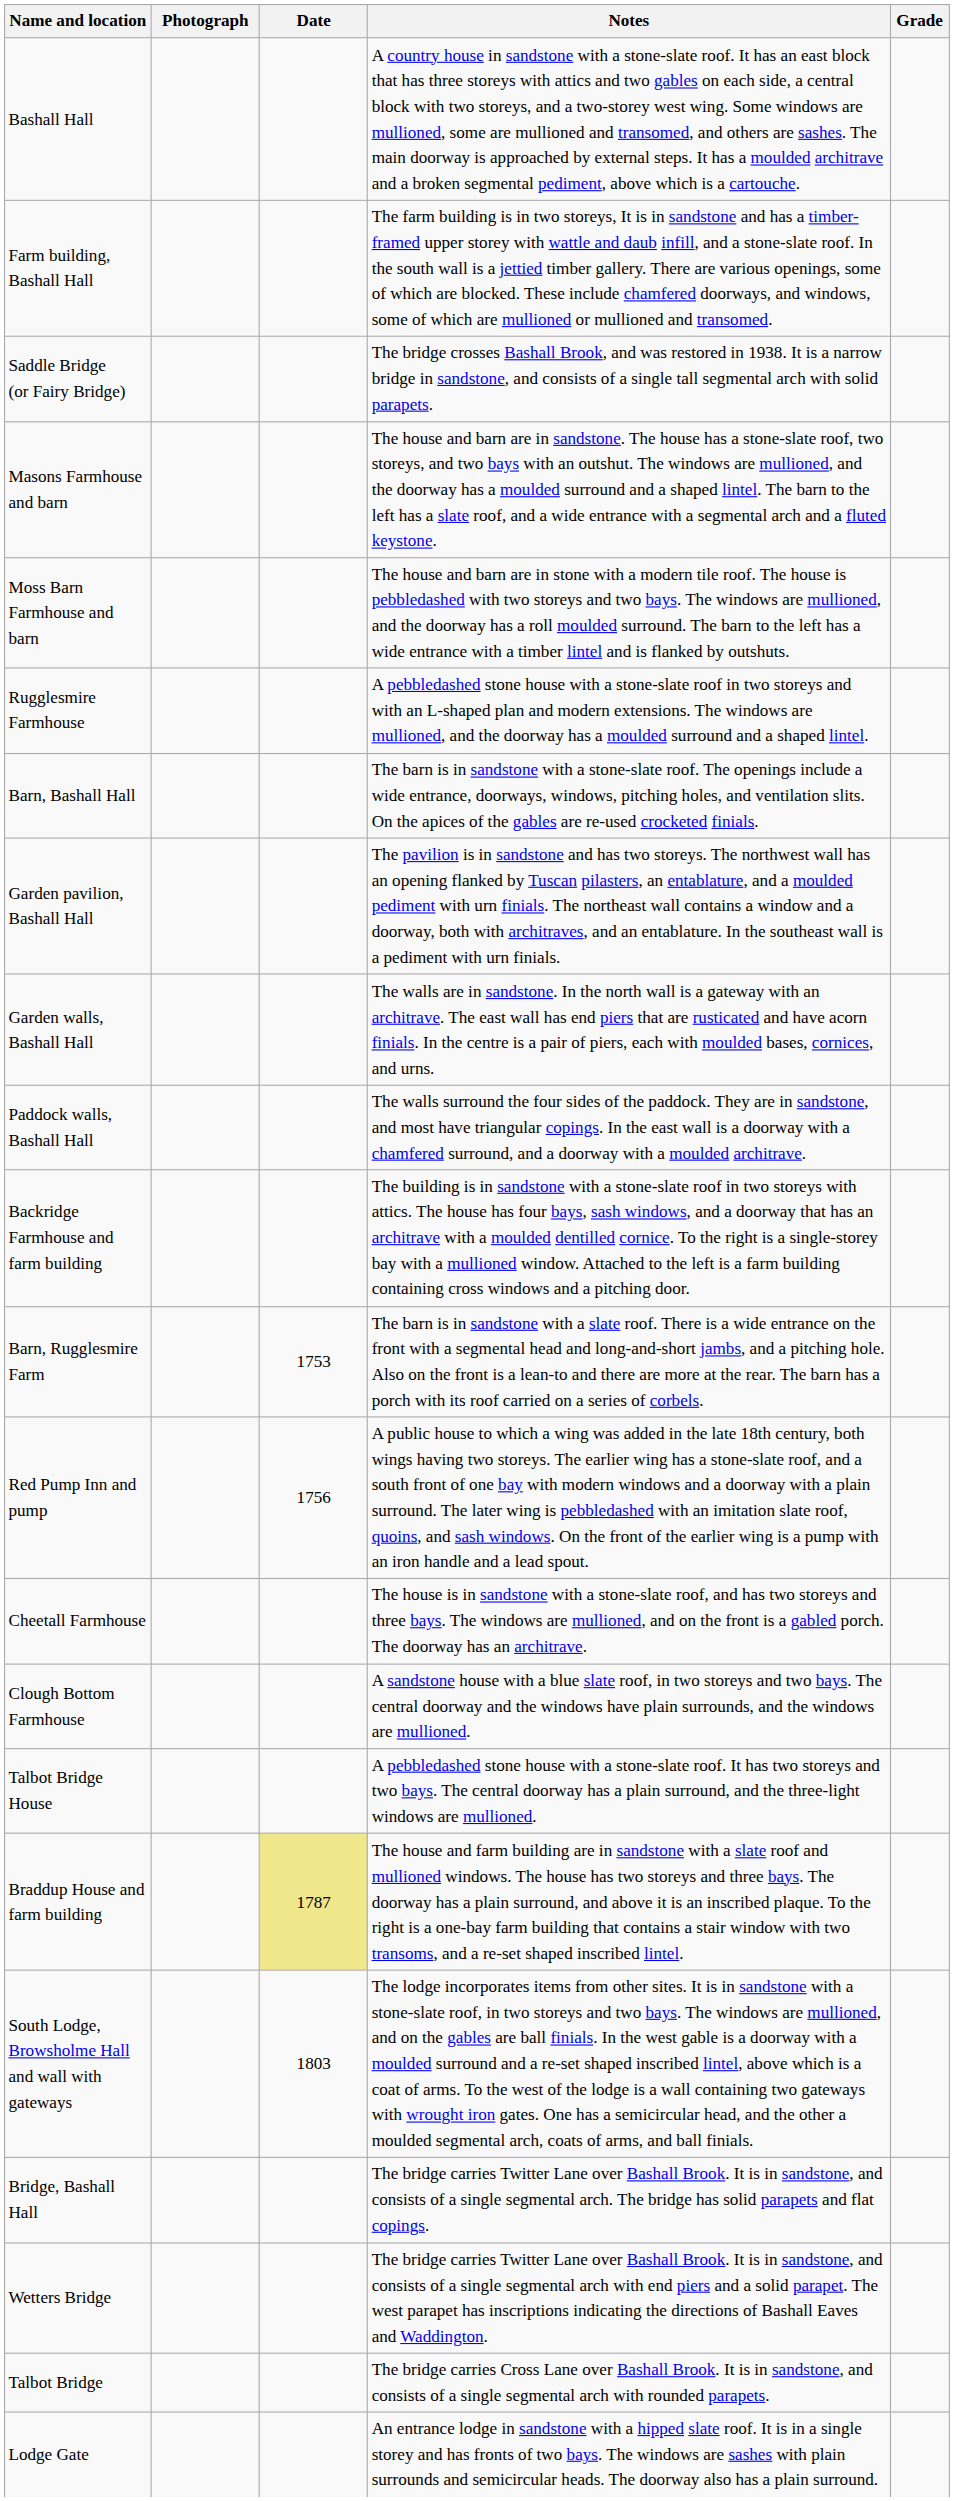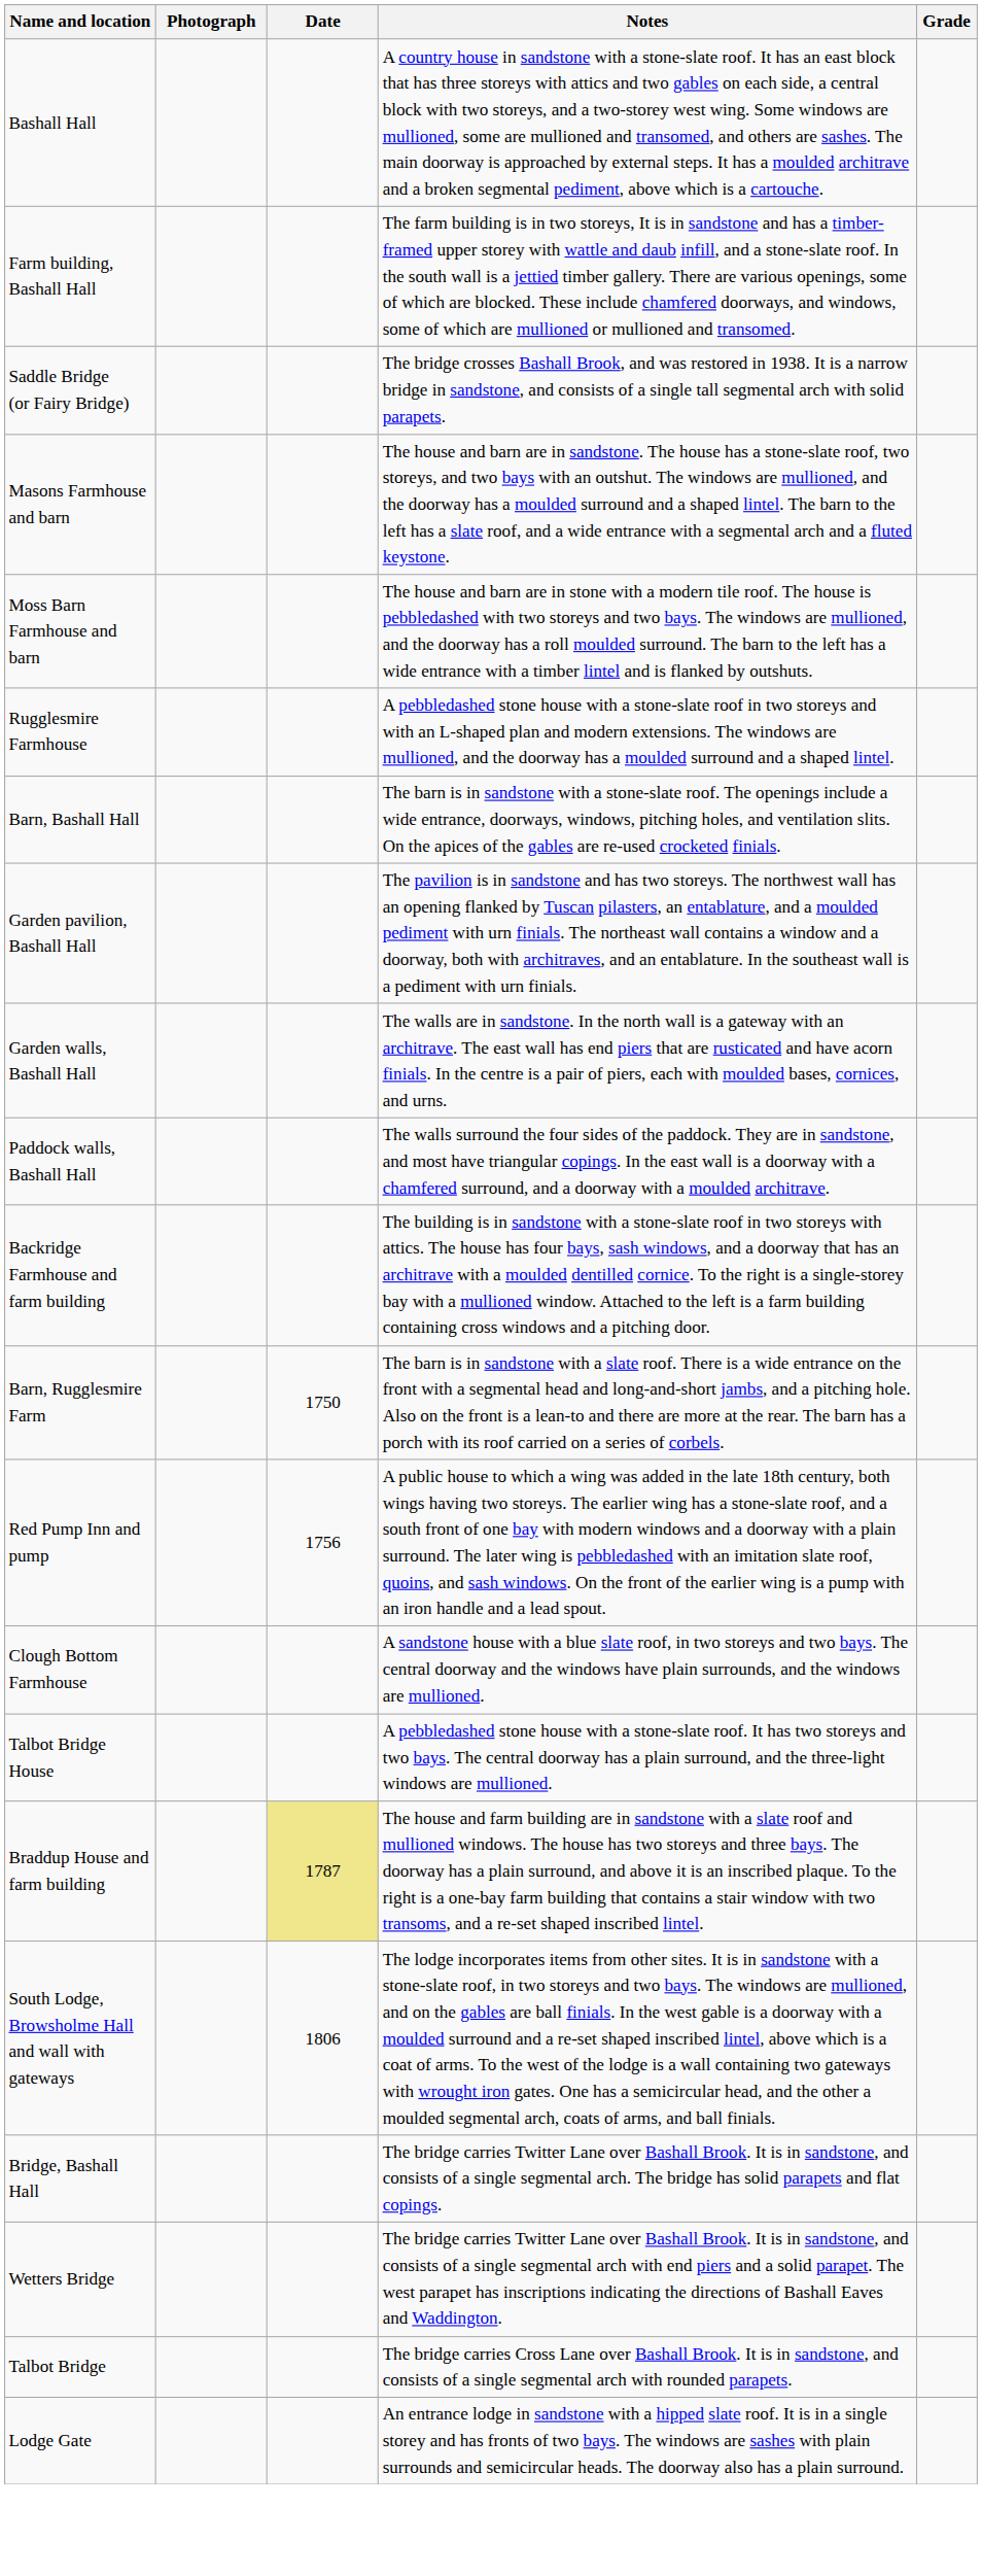Barn, Rugglesmire Farm | Date: 1753 -> 1750
- row: Cheetall Farmhouse | The house is in sandstone with a stone-slate roof, and has two storeys and three bays. The windows are mullioned, and on the front is a gabled porch. The doorway has an architrave.
South Lodge, Browsholme Hall and wall with gateways | Date: 1803 -> 1806
